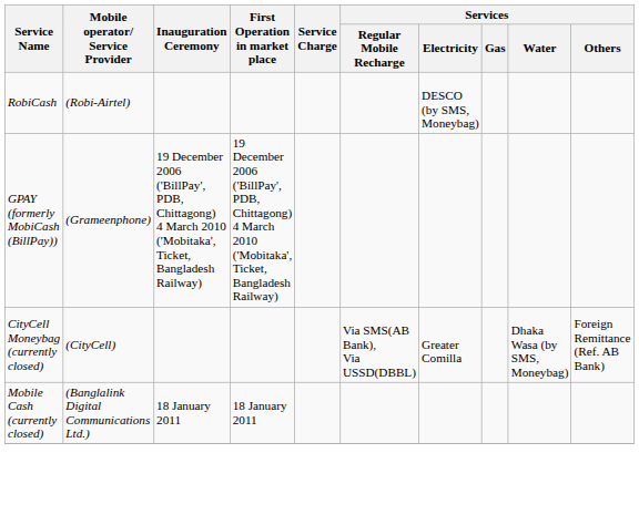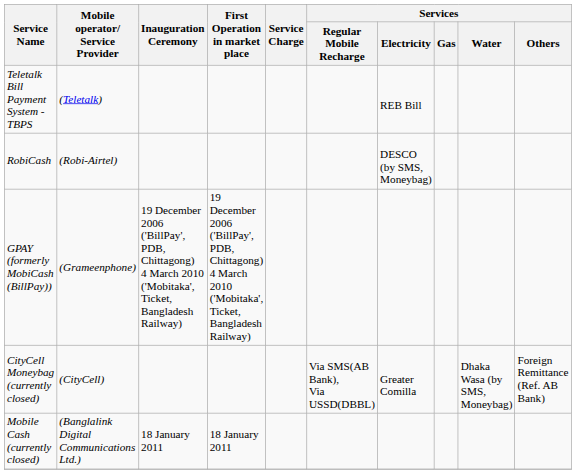+ row: Teletalk Bill Payment System - TBPS | (Teletalk) | REB Bill
